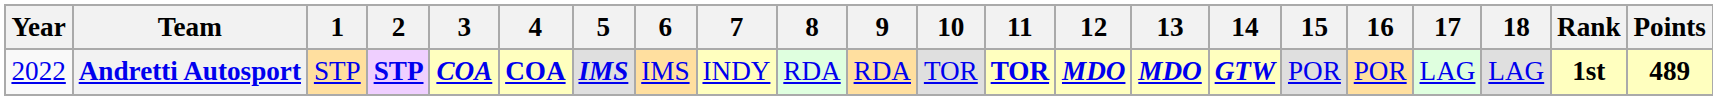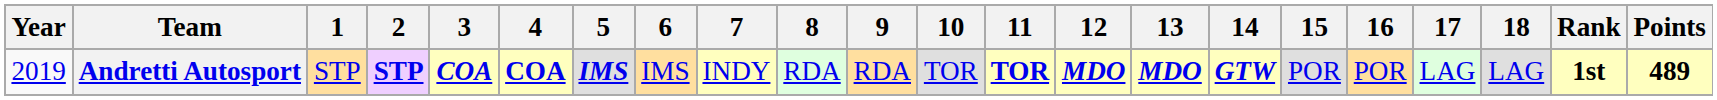Andretti Autosport | Year: 2022 -> 2019
